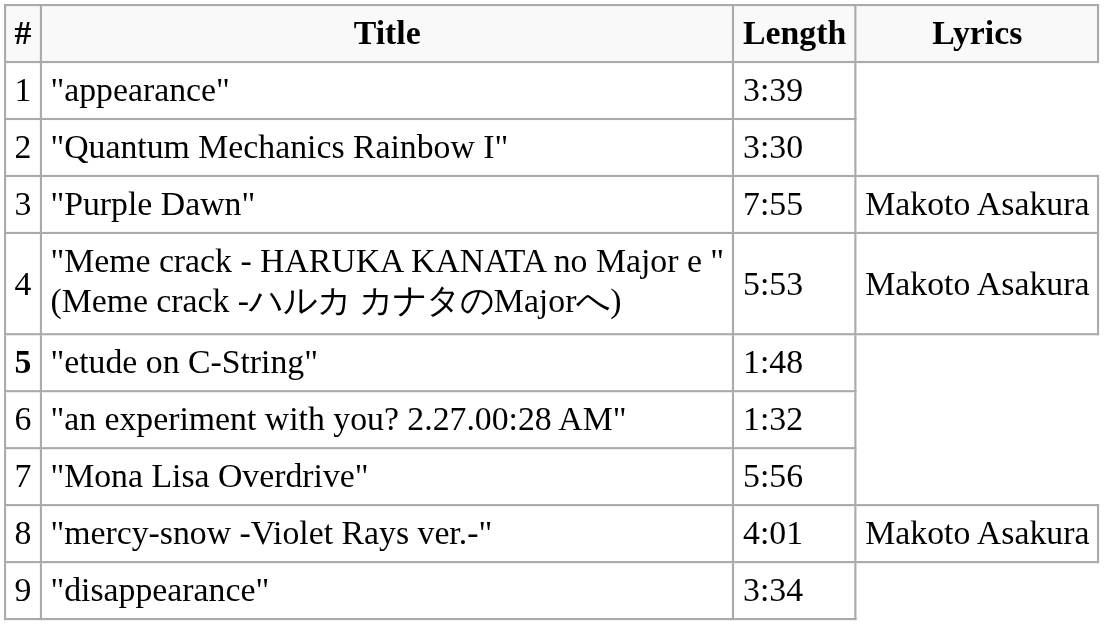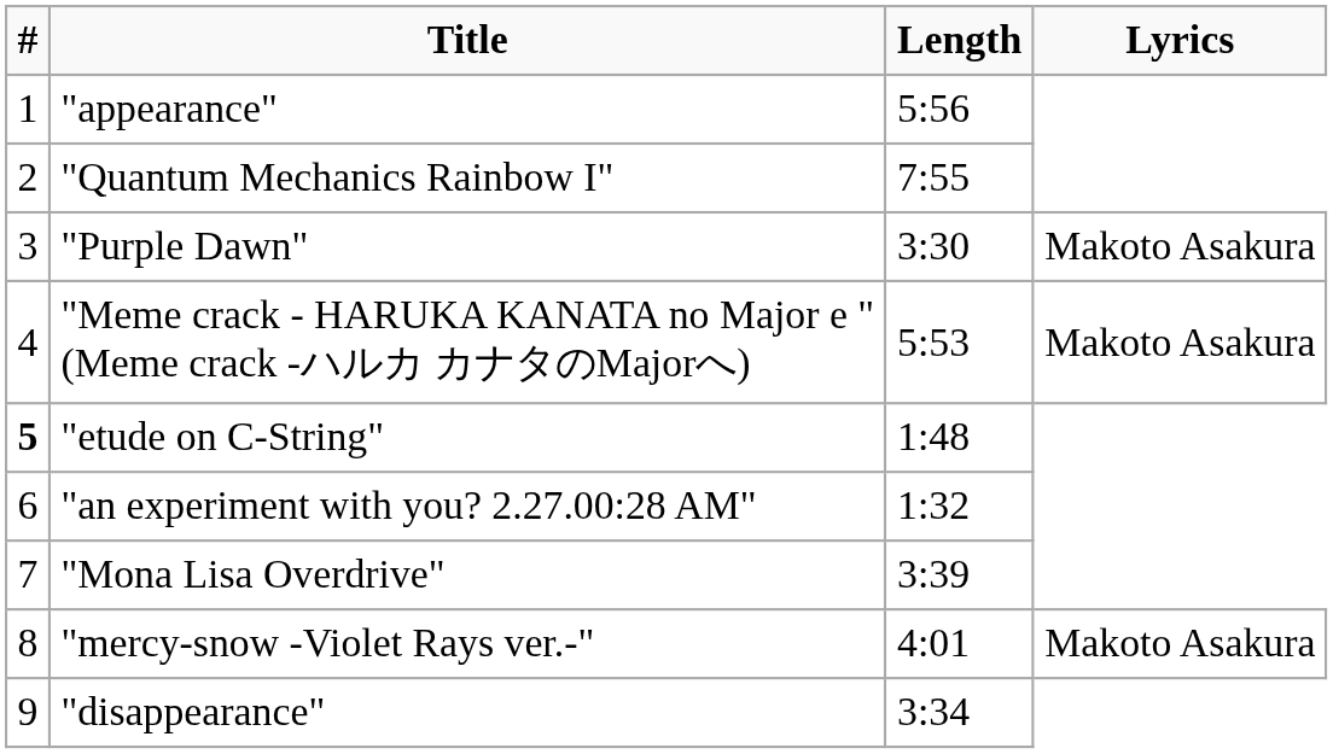"appearance" | Length: 3:39 -> 5:56
"Quantum Mechanics Rainbow I" | Length: 3:30 -> 7:55
"Purple Dawn" | Length: 7:55 -> 3:30
"Mona Lisa Overdrive" | Length: 5:56 -> 3:39
